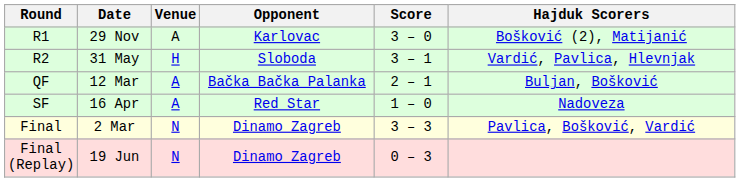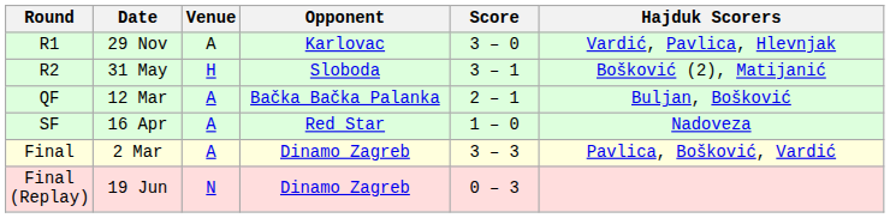R1 | Hajduk Scorers: Bošković (2), Matijanić -> Vardić, Pavlica, Hlevnjak
R2 | Hajduk Scorers: Vardić, Pavlica, Hlevnjak -> Bošković (2), Matijanić
Final | Venue: N -> A
